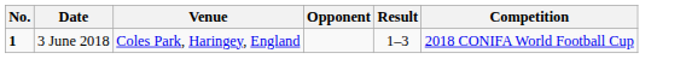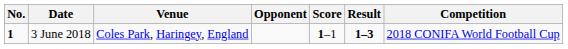+ column: Score | 1–1
3 June 2018 | Result: normal -> bold
